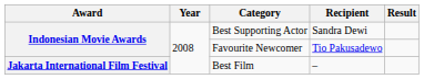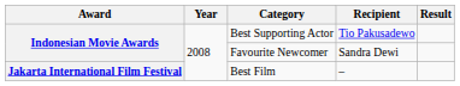Best Supporting Actor | Recipient: Sandra Dewi -> Tio Pakusadewo
Favourite Newcomer | Recipient: Tio Pakusadewo -> Sandra Dewi
